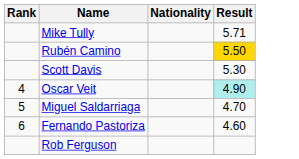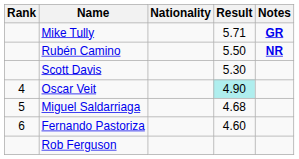+ column: Notes | GR | NR
Rubén Camino | Result: gold background -> no background
Miguel Saldarriaga | Result: 4.70 -> 4.68
